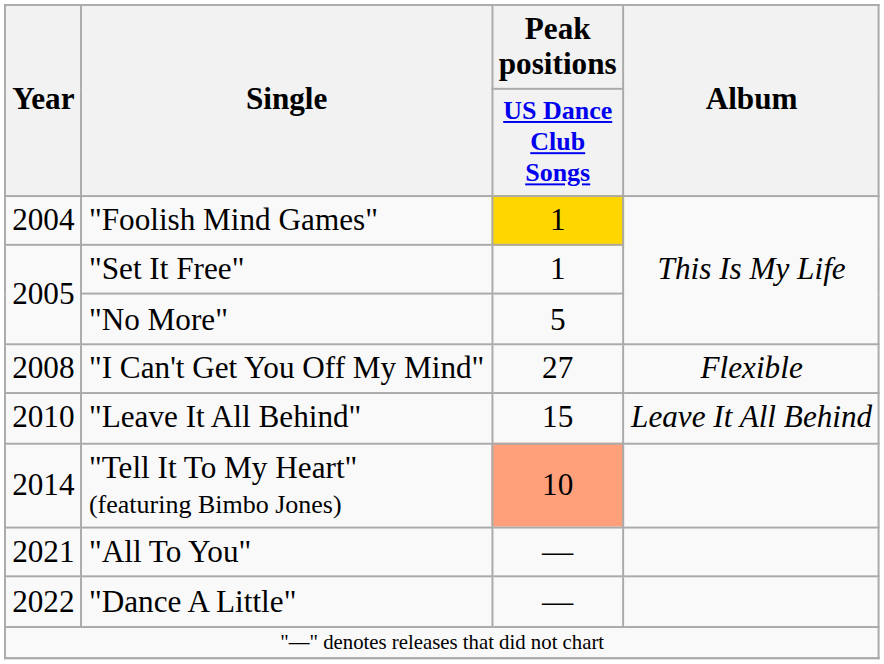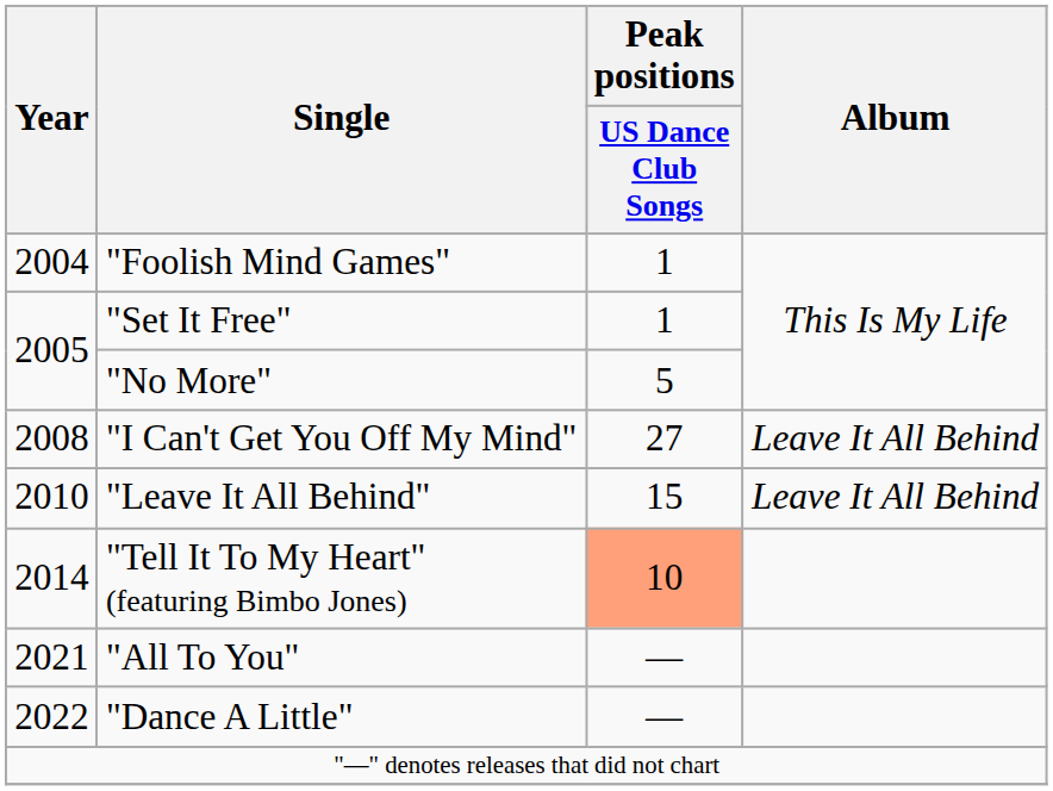"Foolish Mind Games" | Peak positions / US Dance Club Songs: gold background -> no background
"I Can't Get You Off My Mind" | Album: Flexible -> Leave It All Behind
